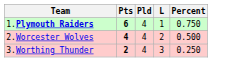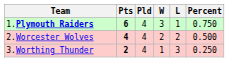+ column: W | 3 | 2 | 1
